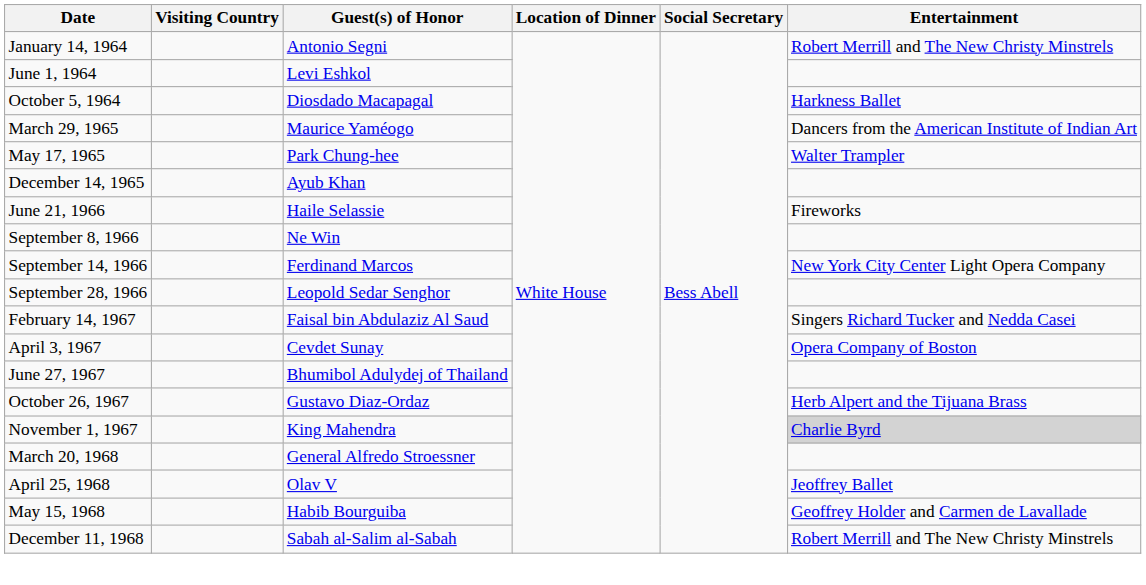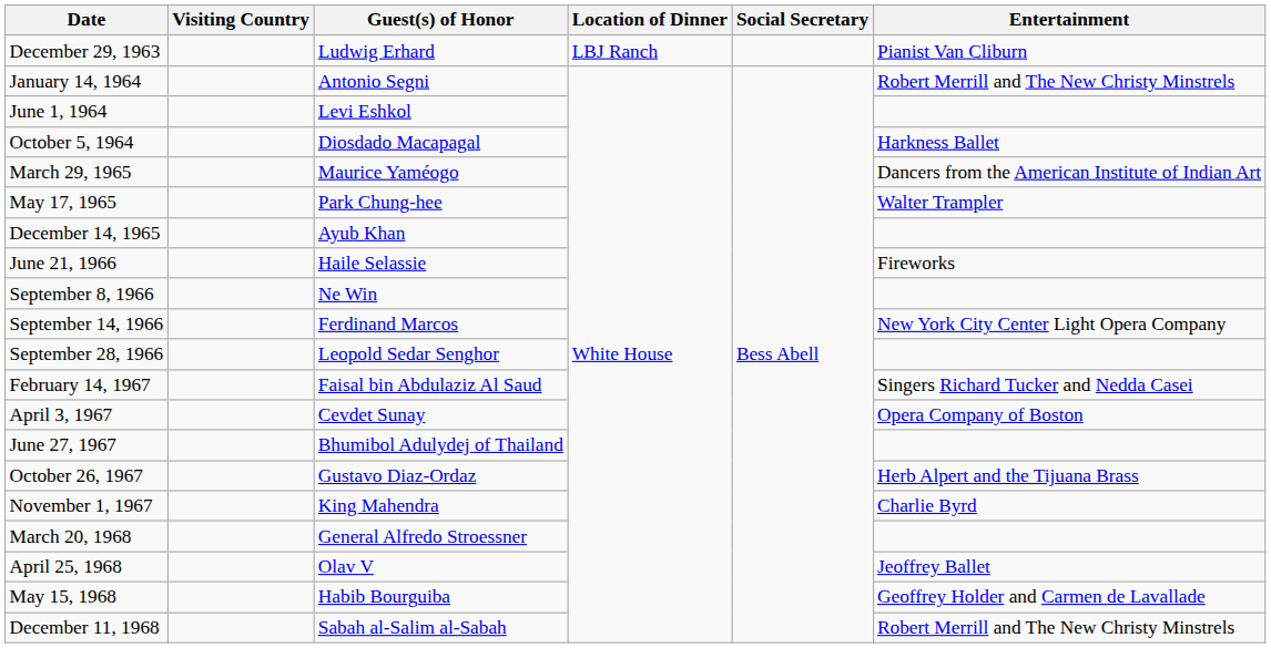+ row: December 29, 1963 | Ludwig Erhard | LBJ Ranch | Pianist Van Cliburn
November 1, 1967 | Entertainment: lightgrey background -> no background
